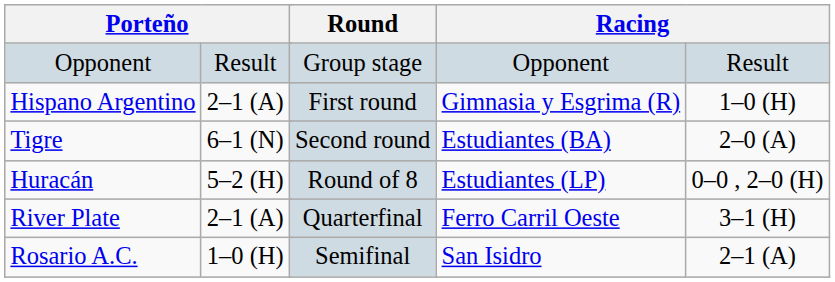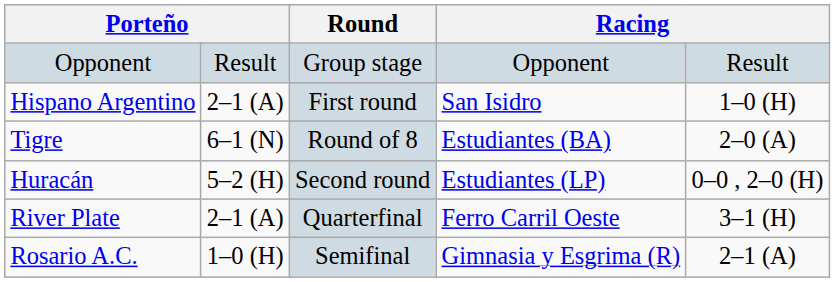Hispano Argentino | column 5: Gimnasia y Esgrima (R) -> San Isidro
Tigre | Round: Second round -> Round of 8
Huracán | Round: Round of 8 -> Second round
Rosario A.C. | column 5: San Isidro -> Gimnasia y Esgrima (R)
